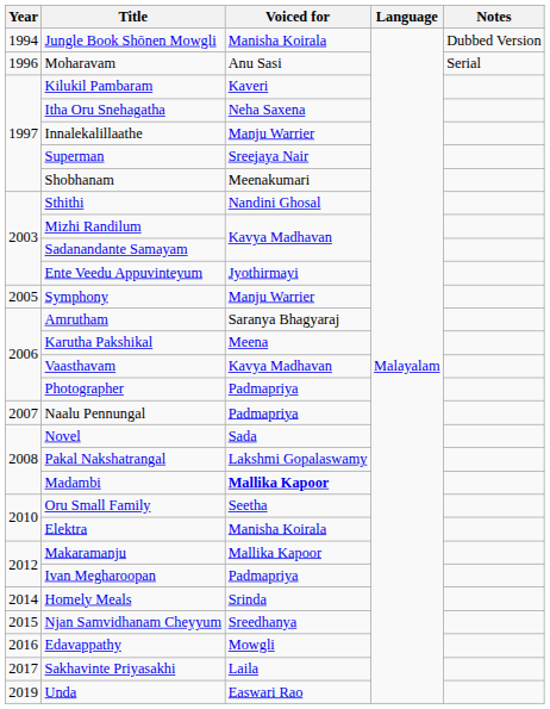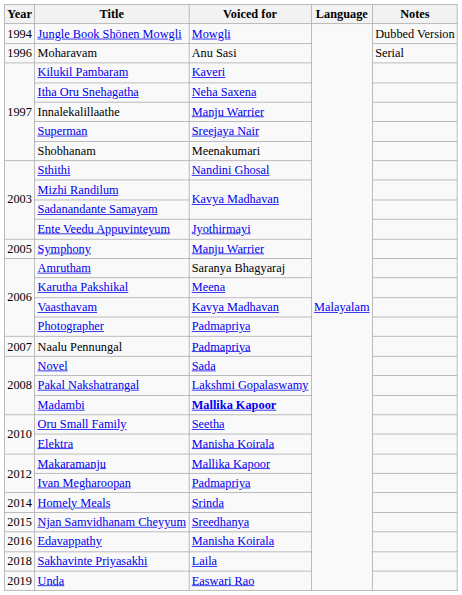Jungle Book Shōnen Mowgli | Voiced for: Manisha Koirala -> Mowgli
Edavappathy | Voiced for: Mowgli -> Manisha Koirala
Sakhavinte Priyasakhi | Year: 2017 -> 2018
